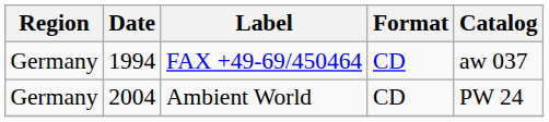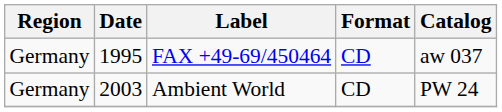FAX +49-69/450464 | Date: 1994 -> 1995
Ambient World | Date: 2004 -> 2003
